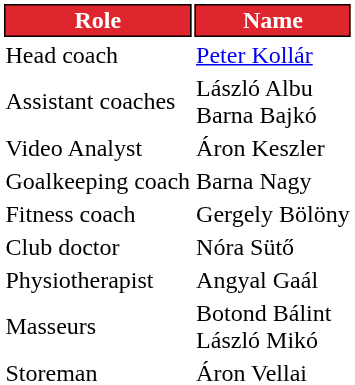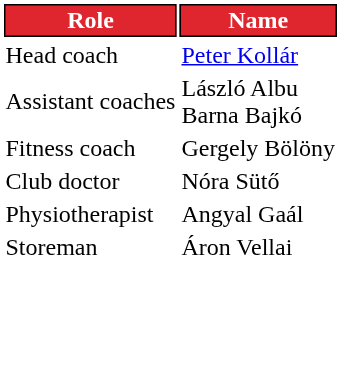- row: Video Analyst | Áron Keszler
- row: Goalkeeping coach | Barna Nagy
- row: Masseurs | Botond Bálint László Mikó
